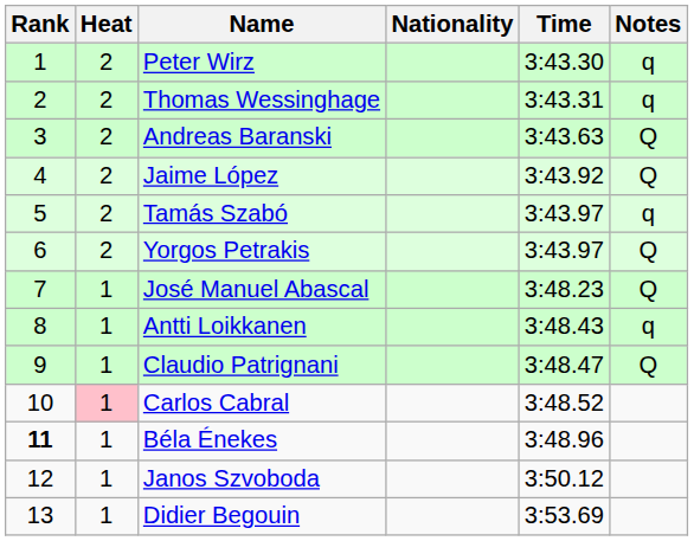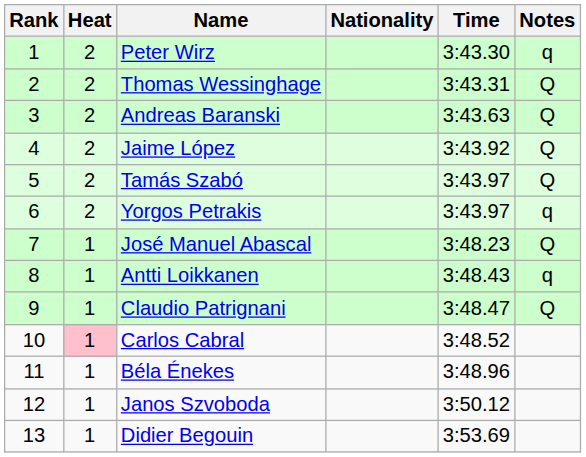Thomas Wessinghage | Notes: q -> Q
Tamás Szabó | Notes: q -> Q
Yorgos Petrakis | Notes: Q -> q
Béla Énekes | Rank: bold -> normal
